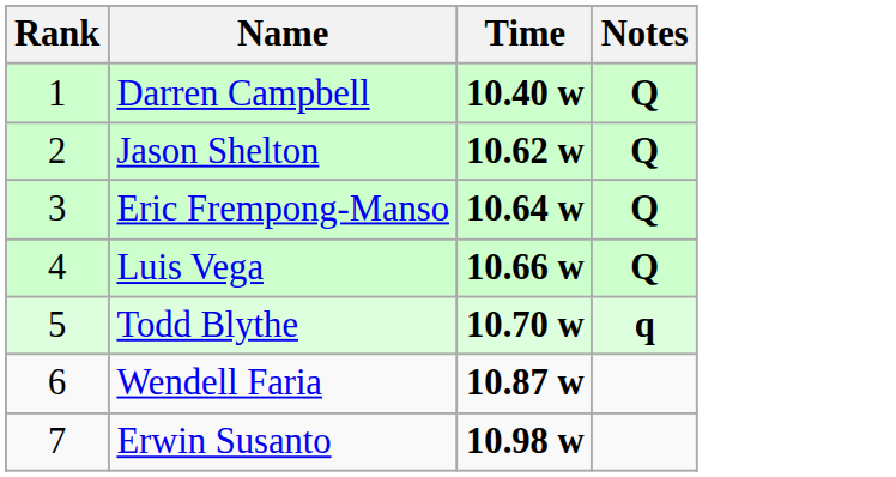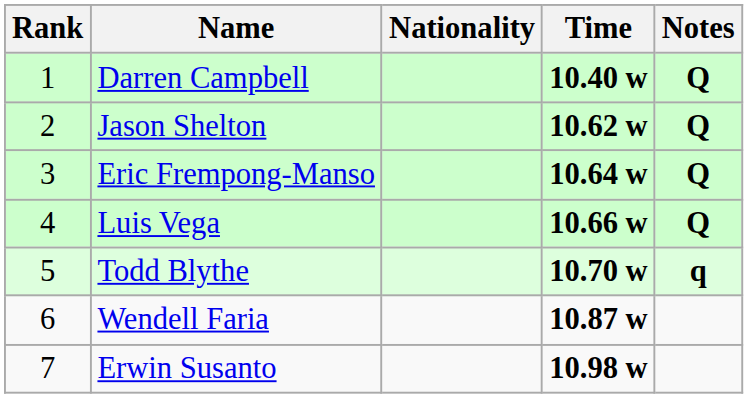+ column: Nationality
